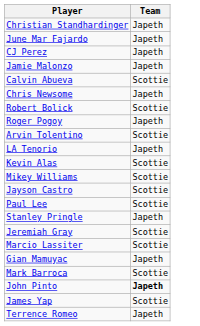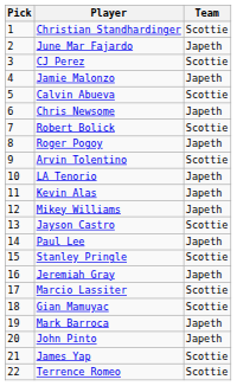+ column: Pick | 1 | 2 | 3 | 4 | 5 | 6 | 7 | 8 | 9 | 10 | 11 | 12 | 13 | 14 | 15 | 16 | 17 | 18 | 19 | 20 | 21 | 22
Christian Standhardinger | Team: Japeth -> Scottie
CJ Perez | Team: Japeth -> Scottie
Kevin Alas | Team: Scottie -> Japeth
Mikey Williams | Team: Scottie -> Japeth
Paul Lee | Team: Scottie -> Japeth
Stanley Pringle | Team: Japeth -> Scottie
Jeremiah Gray | Team: Scottie -> Japeth
Gian Mamuyac | Team: Japeth -> Scottie
Mark Barroca | Team: Scottie -> Japeth
John Pinto | Team: bold -> normal
Terrence Romeo | Team: Japeth -> Scottie
